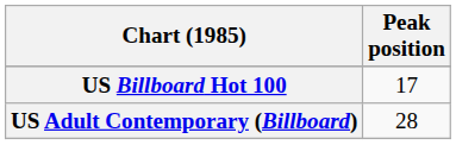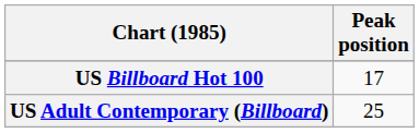US Adult Contemporary (Billboard) | Peak position: 28 -> 25
